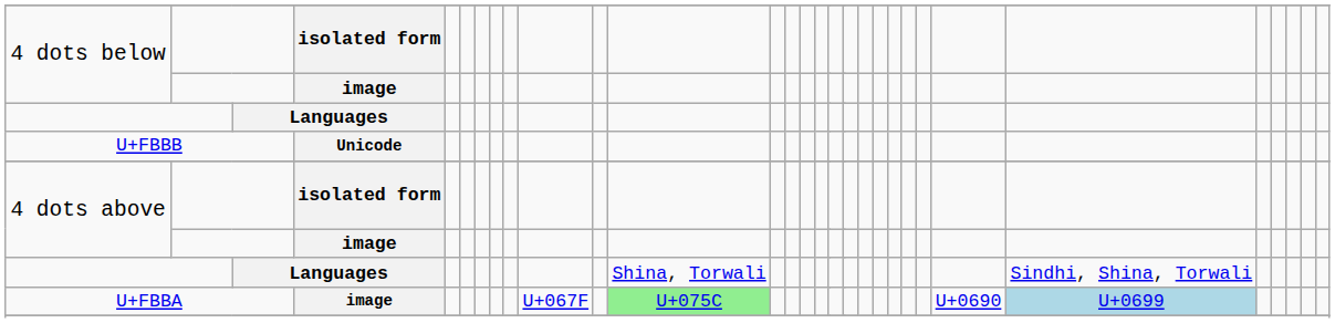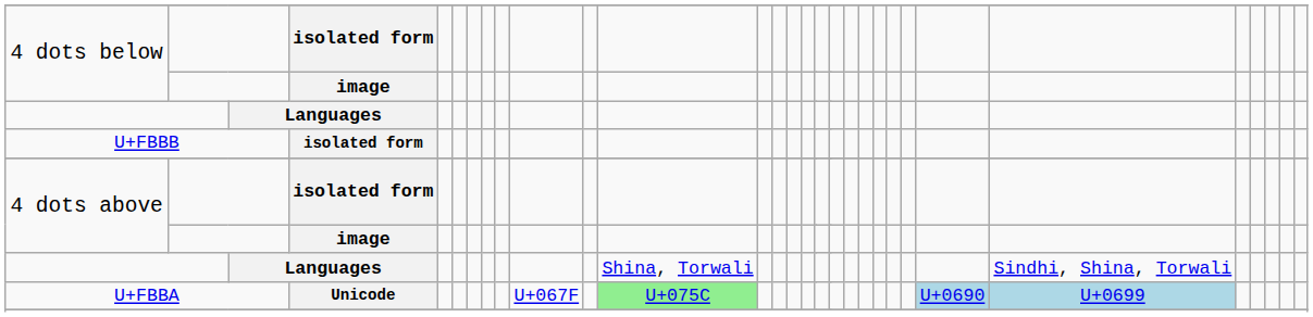U+FBBB | column 5: Unicode -> isolated form
U+FBBA | column 5: image -> Unicode
U+FBBA | column 27: no background -> lightblue background
